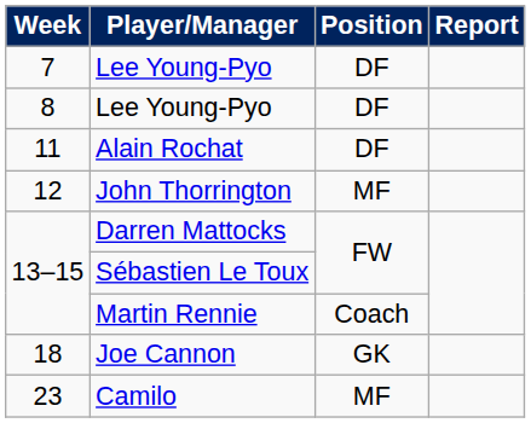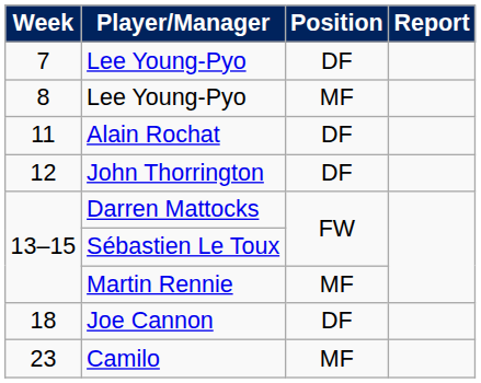8 / Lee Young-Pyo | Position: DF -> MF
John Thorrington | Position: MF -> DF
Martin Rennie | Position: Coach -> MF
Joe Cannon | Position: GK -> DF
